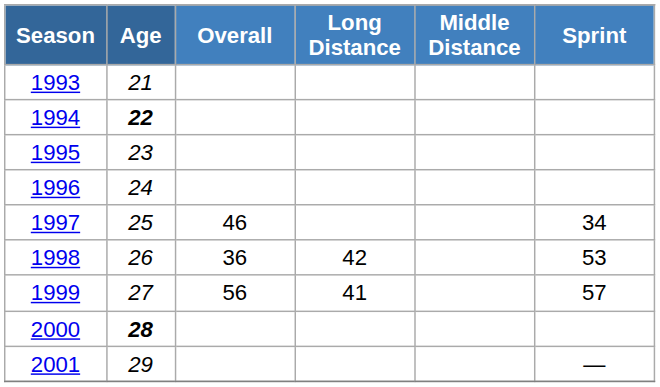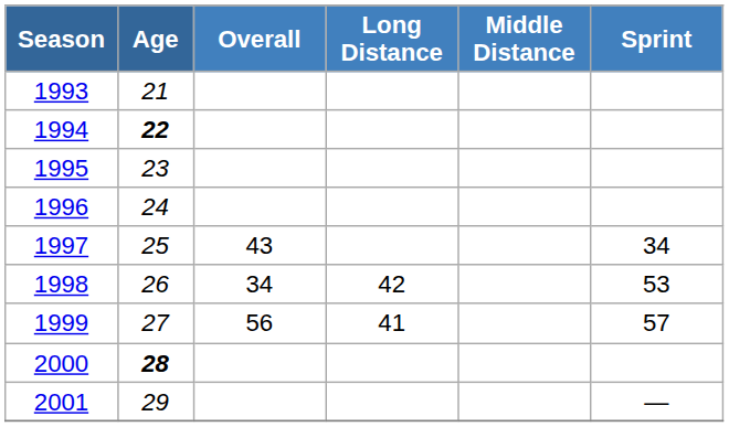1997 | Overall: 46 -> 43
1998 | Overall: 36 -> 34
